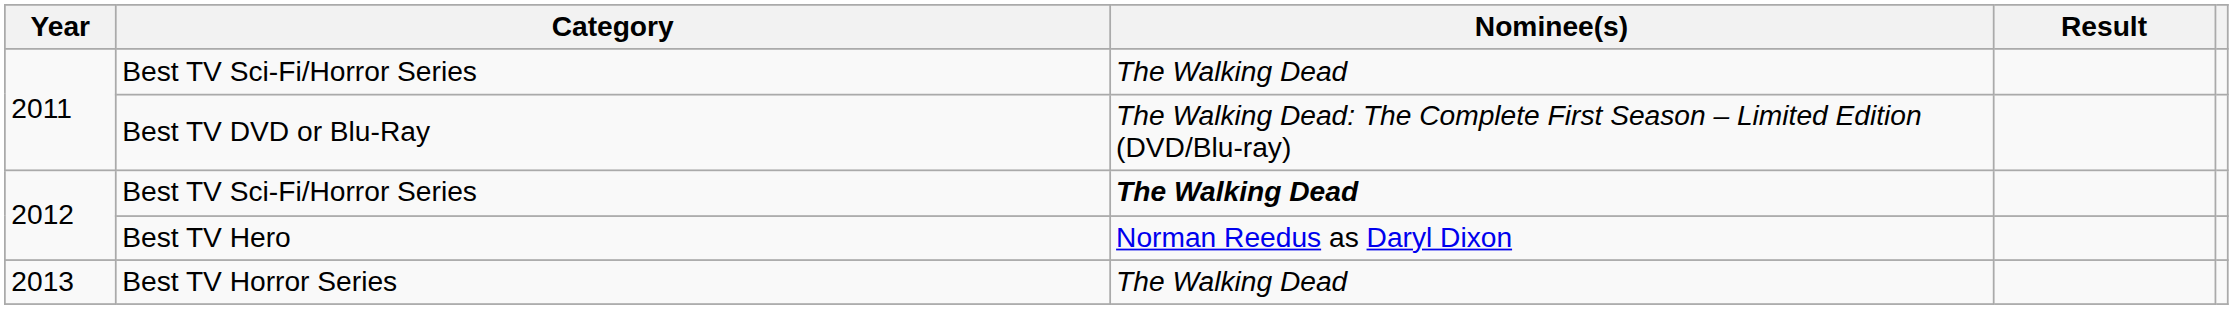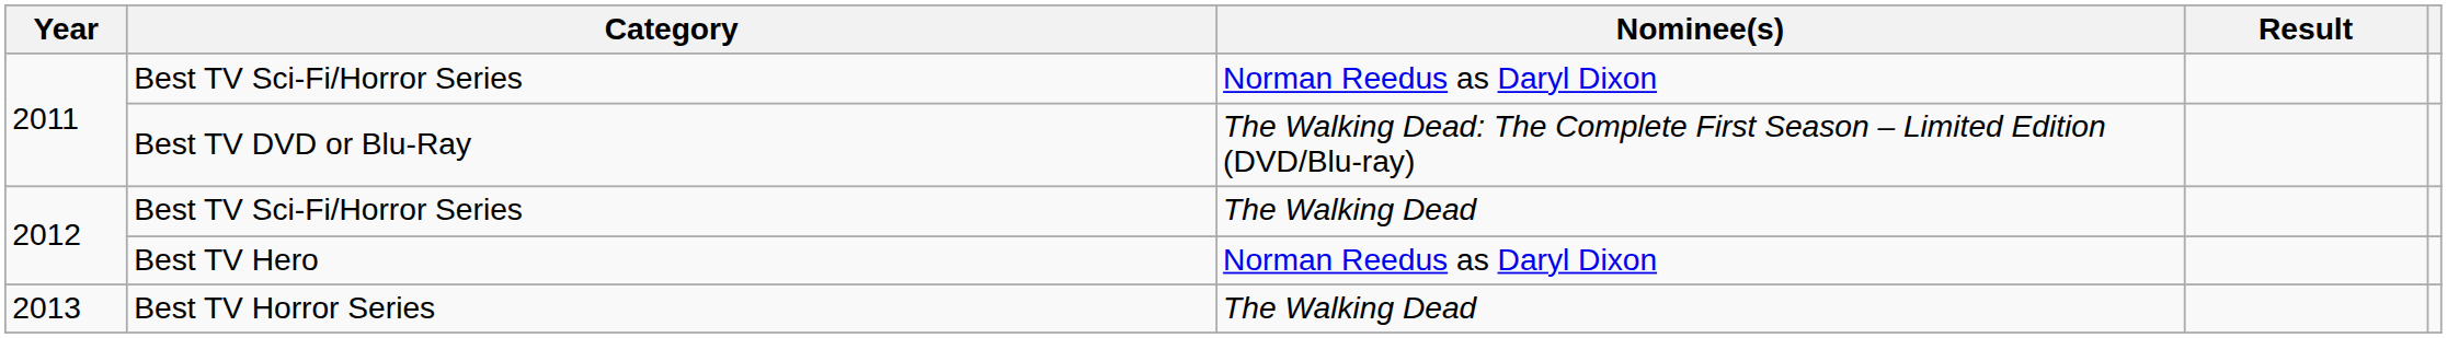2011 / Best TV Sci-Fi/Horror Series | Nominee(s): The Walking Dead -> Norman Reedus as Daryl Dixon
2012 / Best TV Sci-Fi/Horror Series | Nominee(s): bold -> normal
